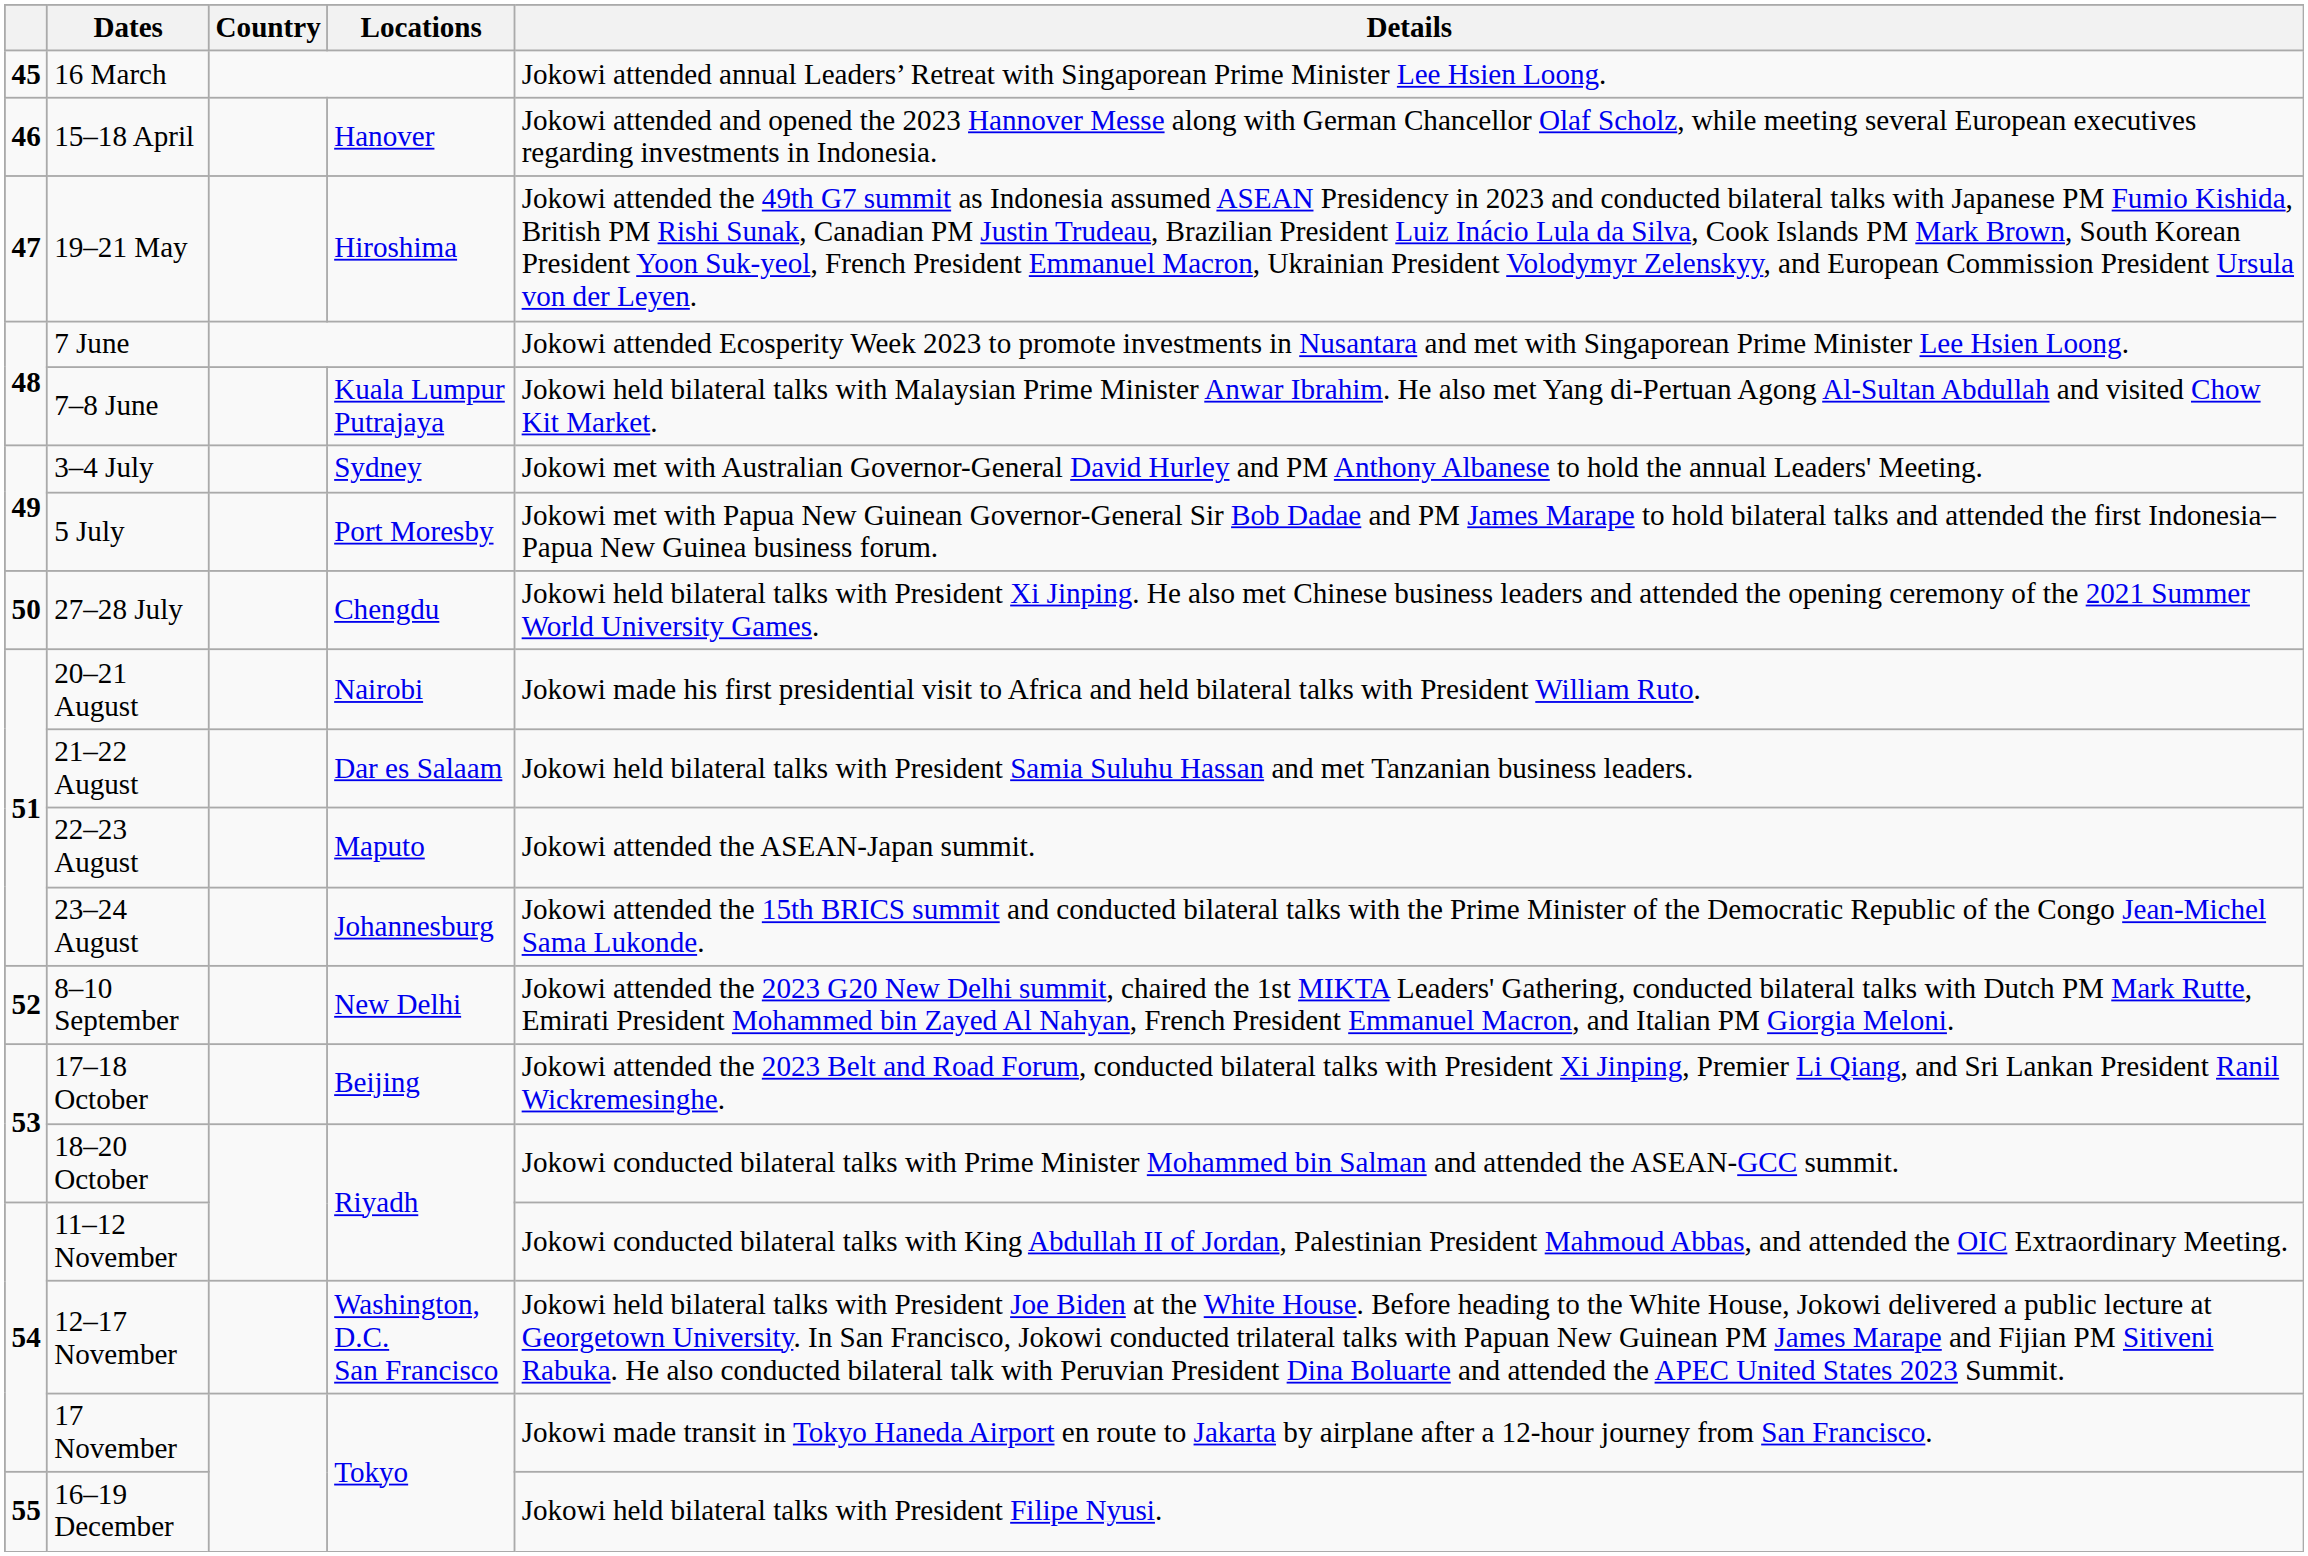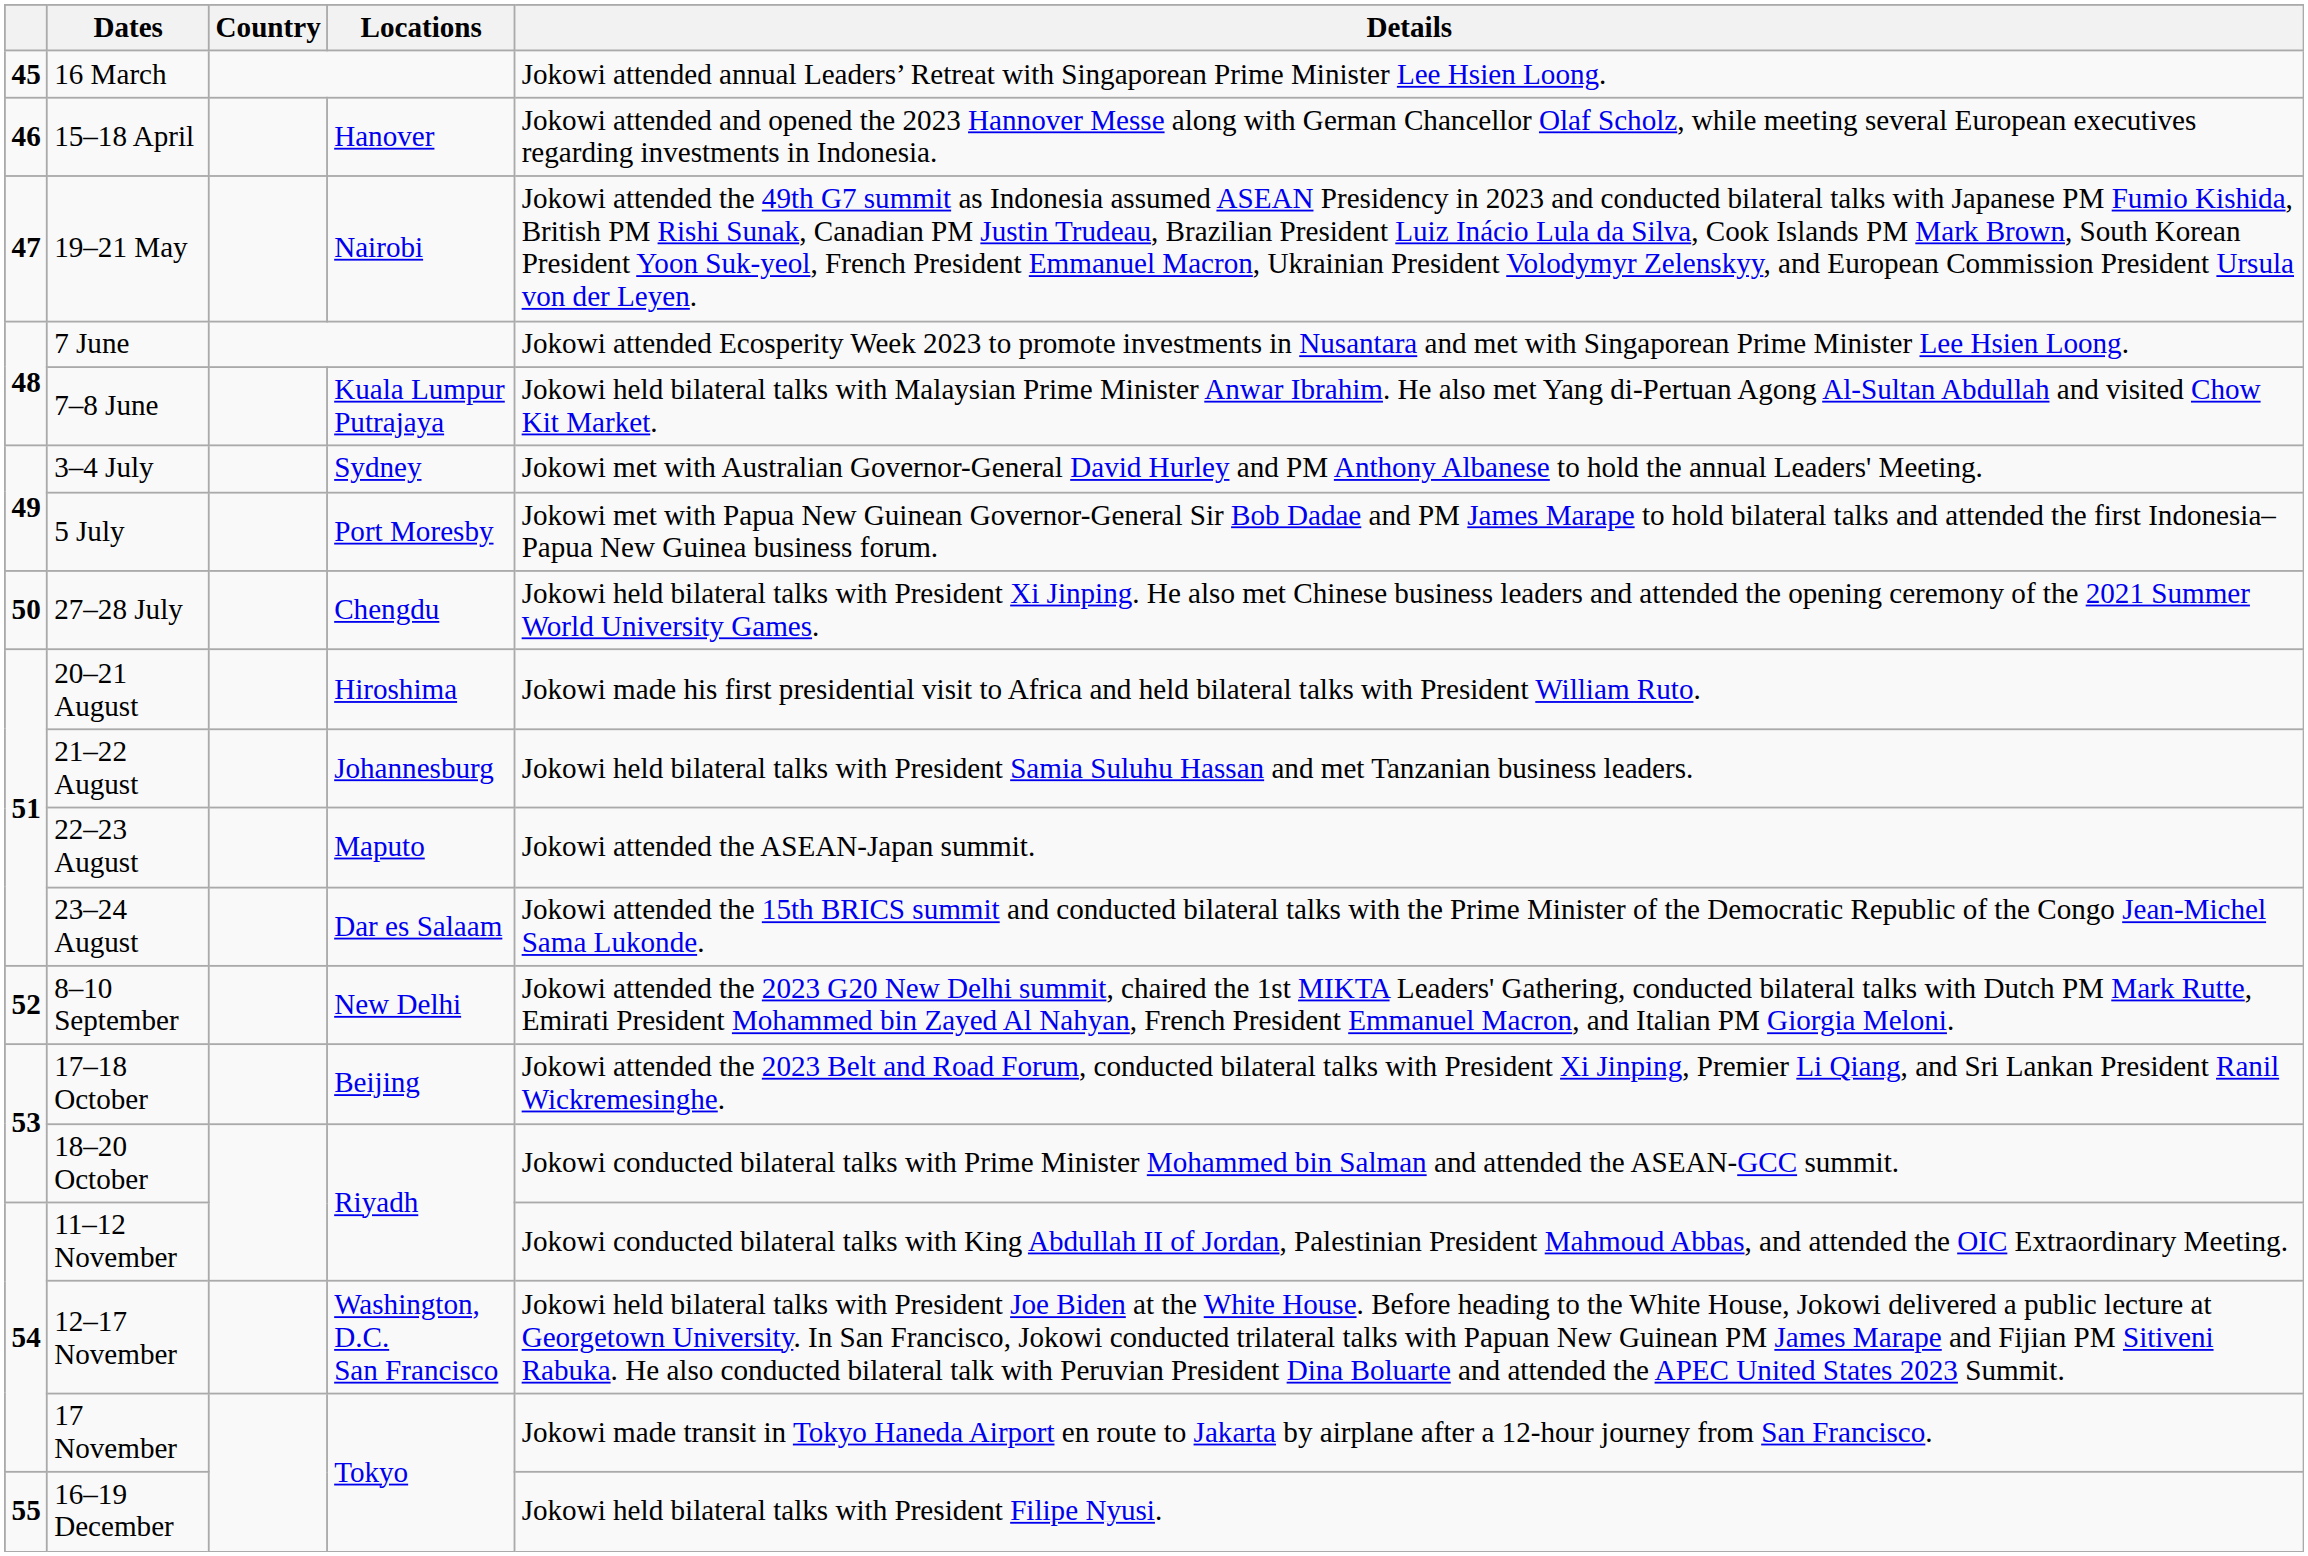19–21 May | Locations: Hiroshima -> Nairobi
20–21 August | Locations: Nairobi -> Hiroshima
21–22 August | Locations: Dar es Salaam -> Johannesburg
23–24 August | Locations: Johannesburg -> Dar es Salaam
